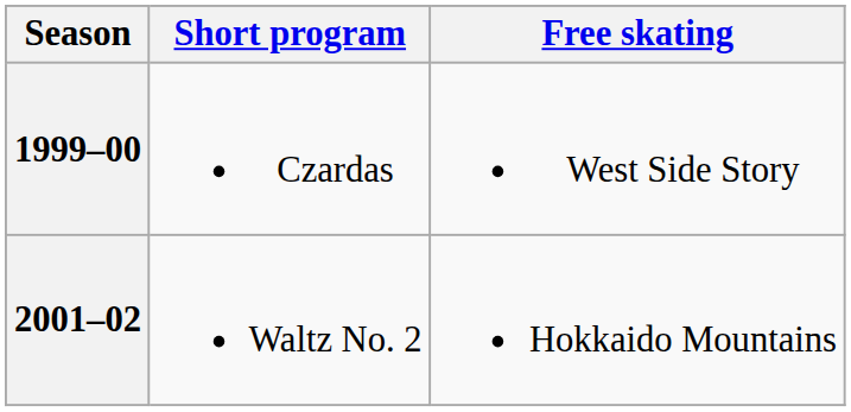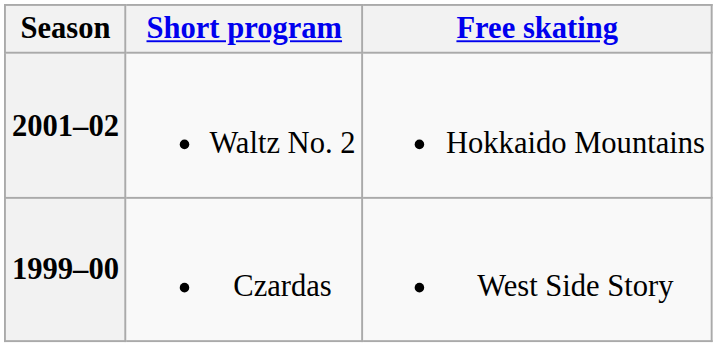rows swapped: 2001–02 <-> 1999–00
